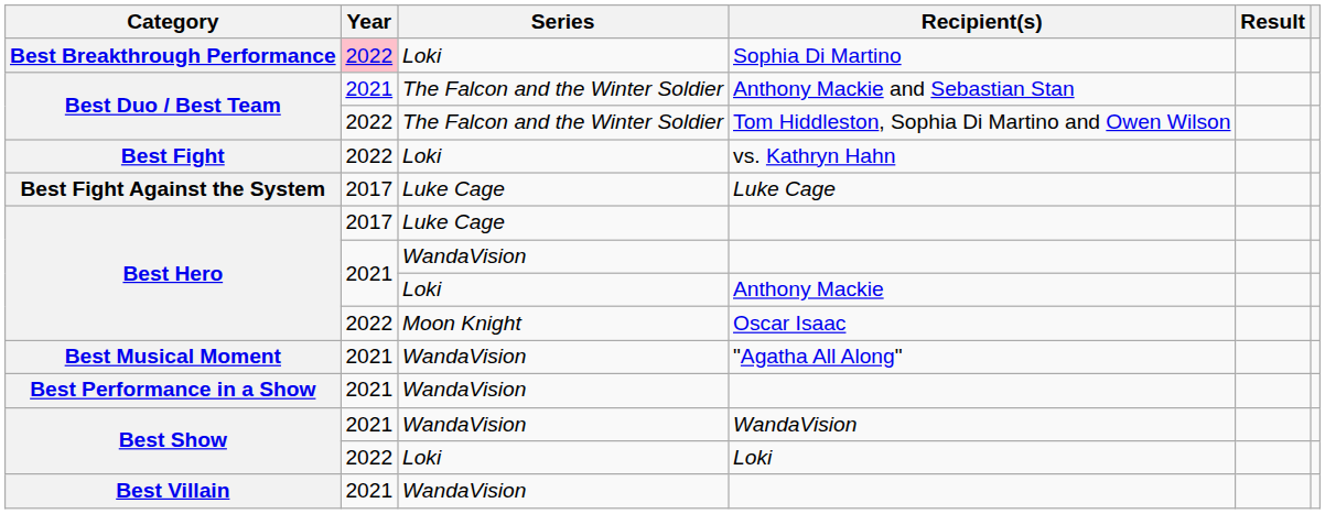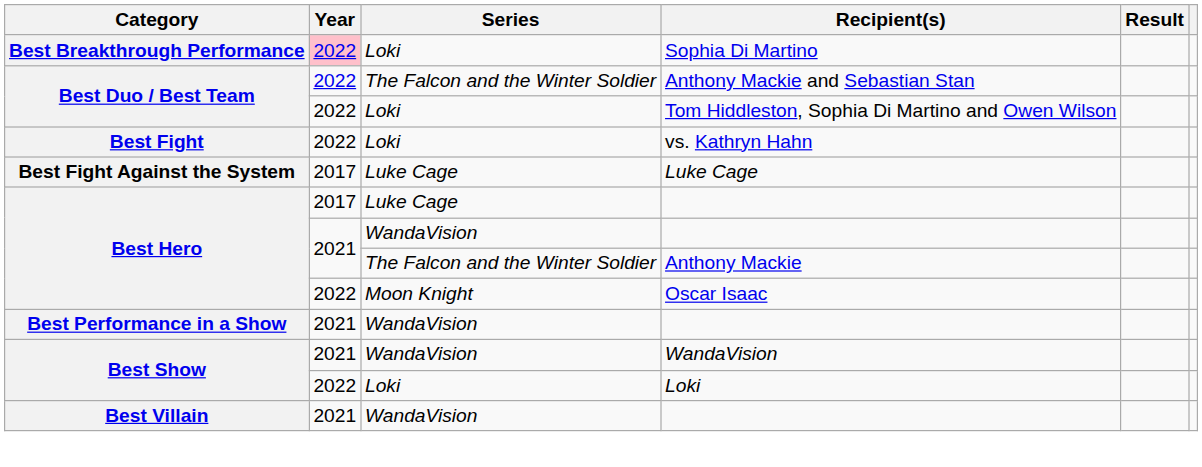Anthony Mackie and Sebastian Stan | Year: 2021 -> 2022
Tom Hiddleston, Sophia Di Martino and Owen Wilson | Series: The Falcon and the Winter Soldier -> Loki
Anthony Mackie | Series: Loki -> The Falcon and the Winter Soldier
- row: Best Musical Moment | 2021 | WandaVision | "Agatha All Along"
